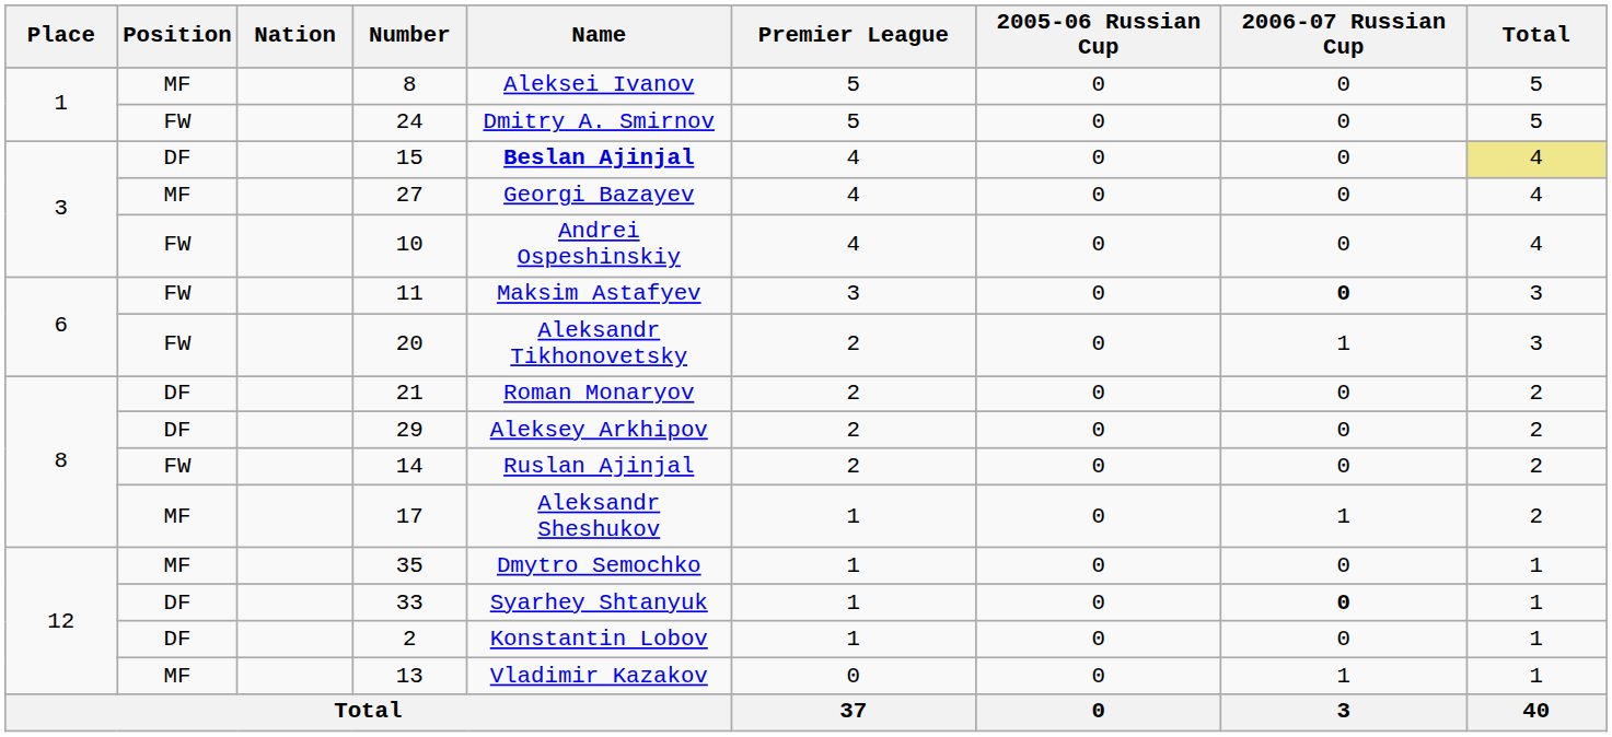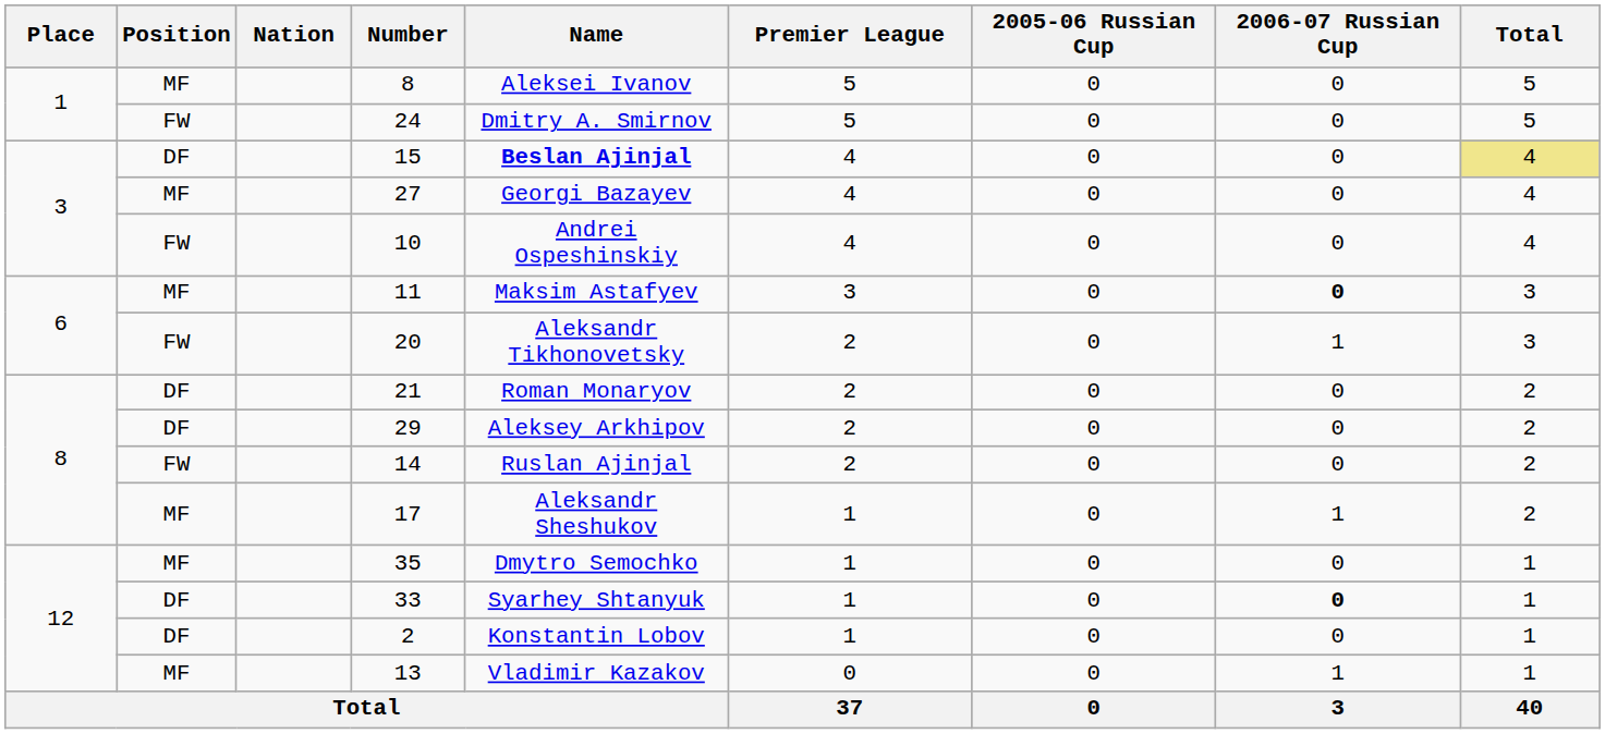11 | Position: FW -> MF
